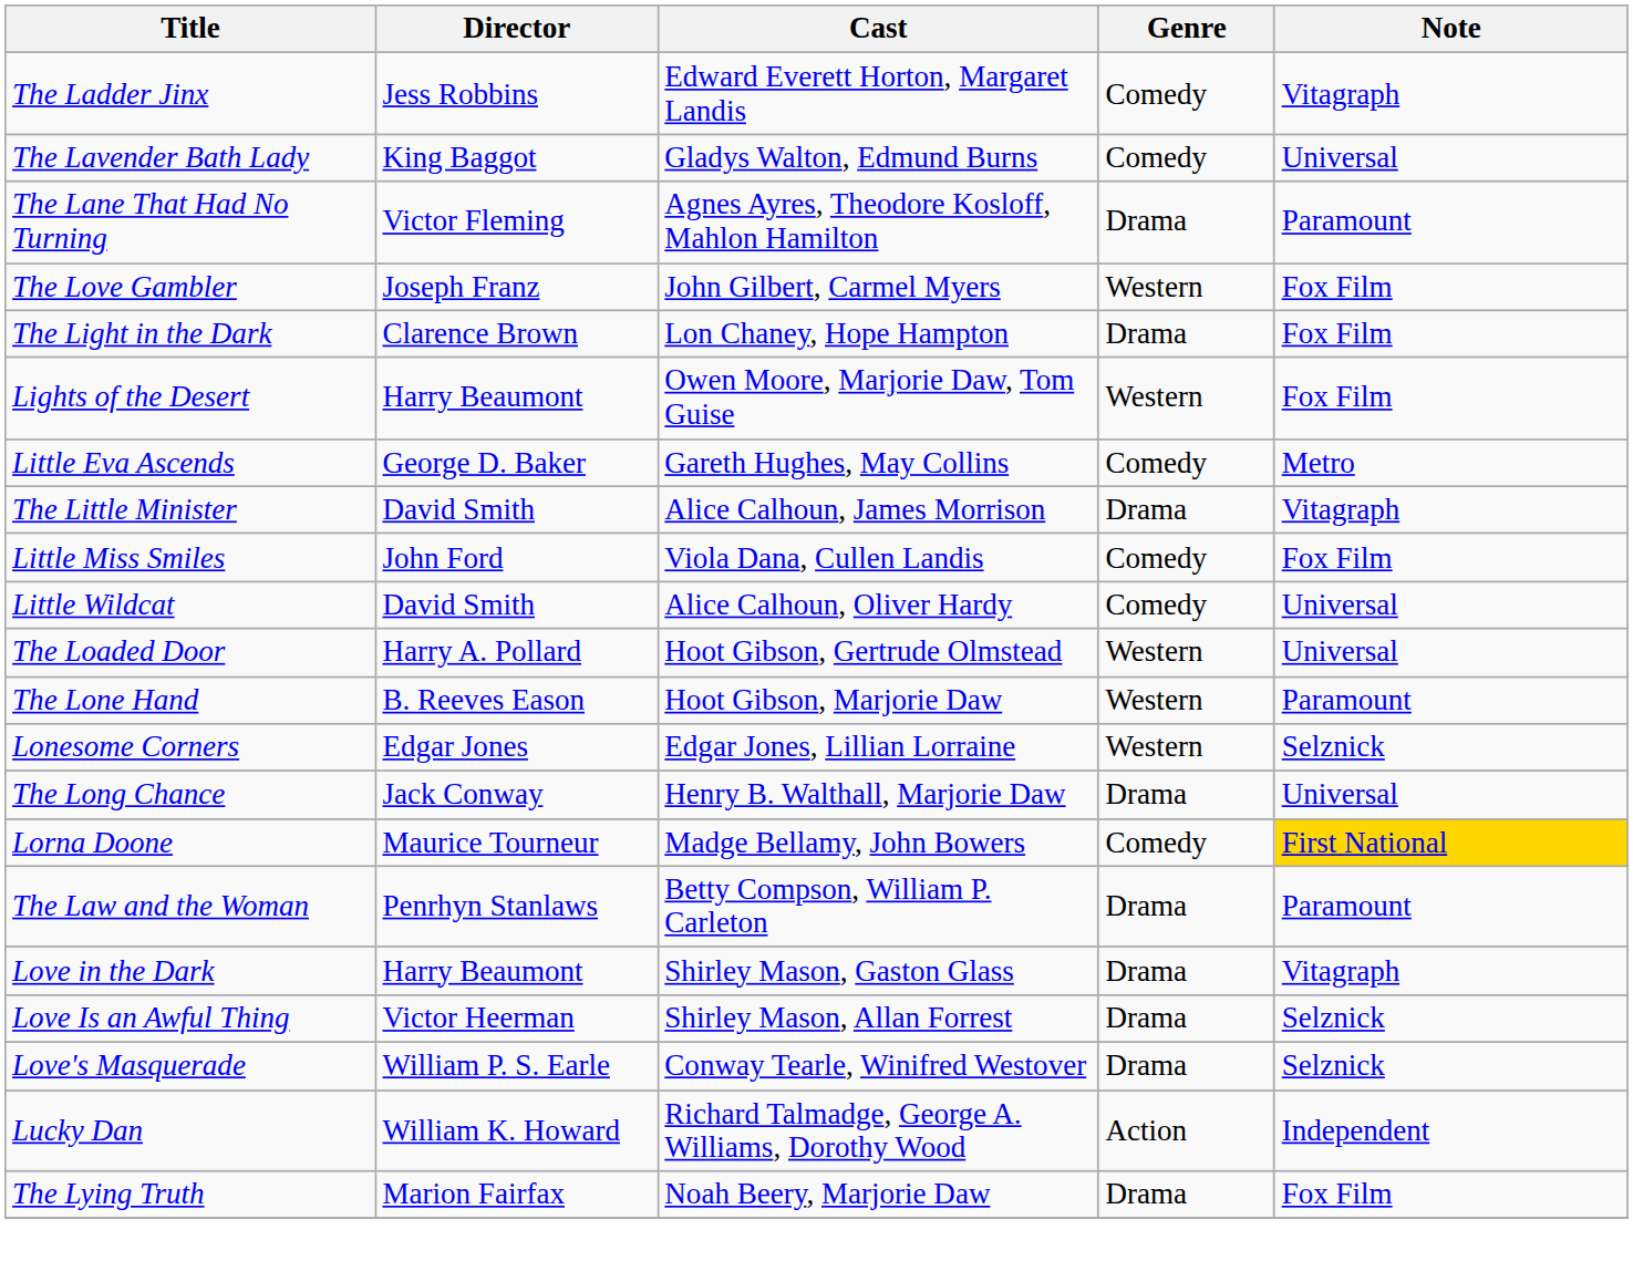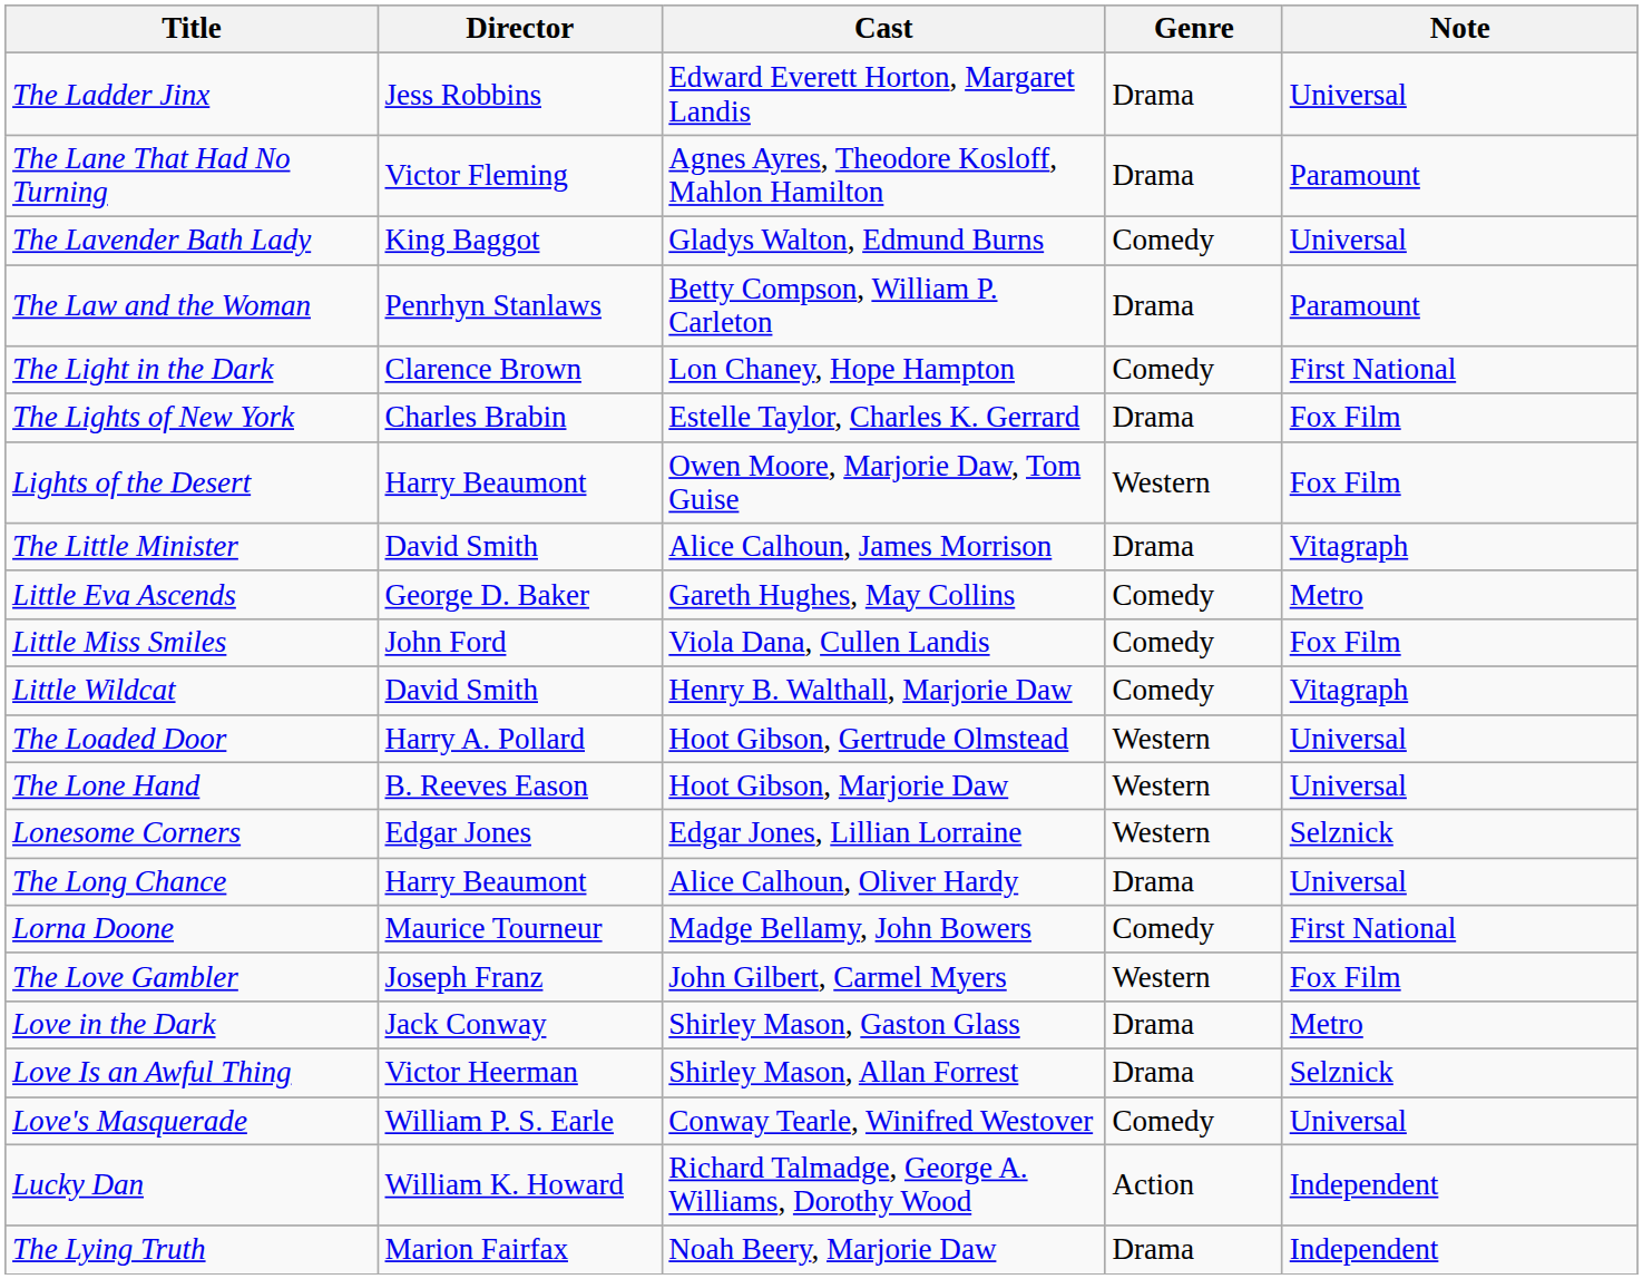The Ladder Jinx | Genre: Comedy -> Drama
The Ladder Jinx | Note: Vitagraph -> Universal
rows swapped: The Lane That Had No Turning <-> The Lavender Bath Lady
rows swapped: The Law and the Woman <-> The Love Gambler
The Light in the Dark | Genre: Drama -> Comedy
The Light in the Dark | Note: Fox Film -> First National
+ row: The Lights of New York | Charles Brabin | Estelle Taylor, Charles K. Gerrard | Drama | Fox Film
rows swapped: Little Eva Ascends <-> The Little Minister
Little Wildcat | Cast: Alice Calhoun, Oliver Hardy -> Henry B. Walthall, Marjorie Daw
Little Wildcat | Note: Universal -> Vitagraph
The Lone Hand | Note: Paramount -> Universal
The Long Chance | Director: Jack Conway -> Harry Beaumont
The Long Chance | Cast: Henry B. Walthall, Marjorie Daw -> Alice Calhoun, Oliver Hardy
Lorna Doone | Note: gold background -> no background
Love in the Dark | Director: Harry Beaumont -> Jack Conway
Love in the Dark | Note: Vitagraph -> Metro
Love's Masquerade | Genre: Drama -> Comedy
Love's Masquerade | Note: Selznick -> Universal
The Lying Truth | Note: Fox Film -> Independent
